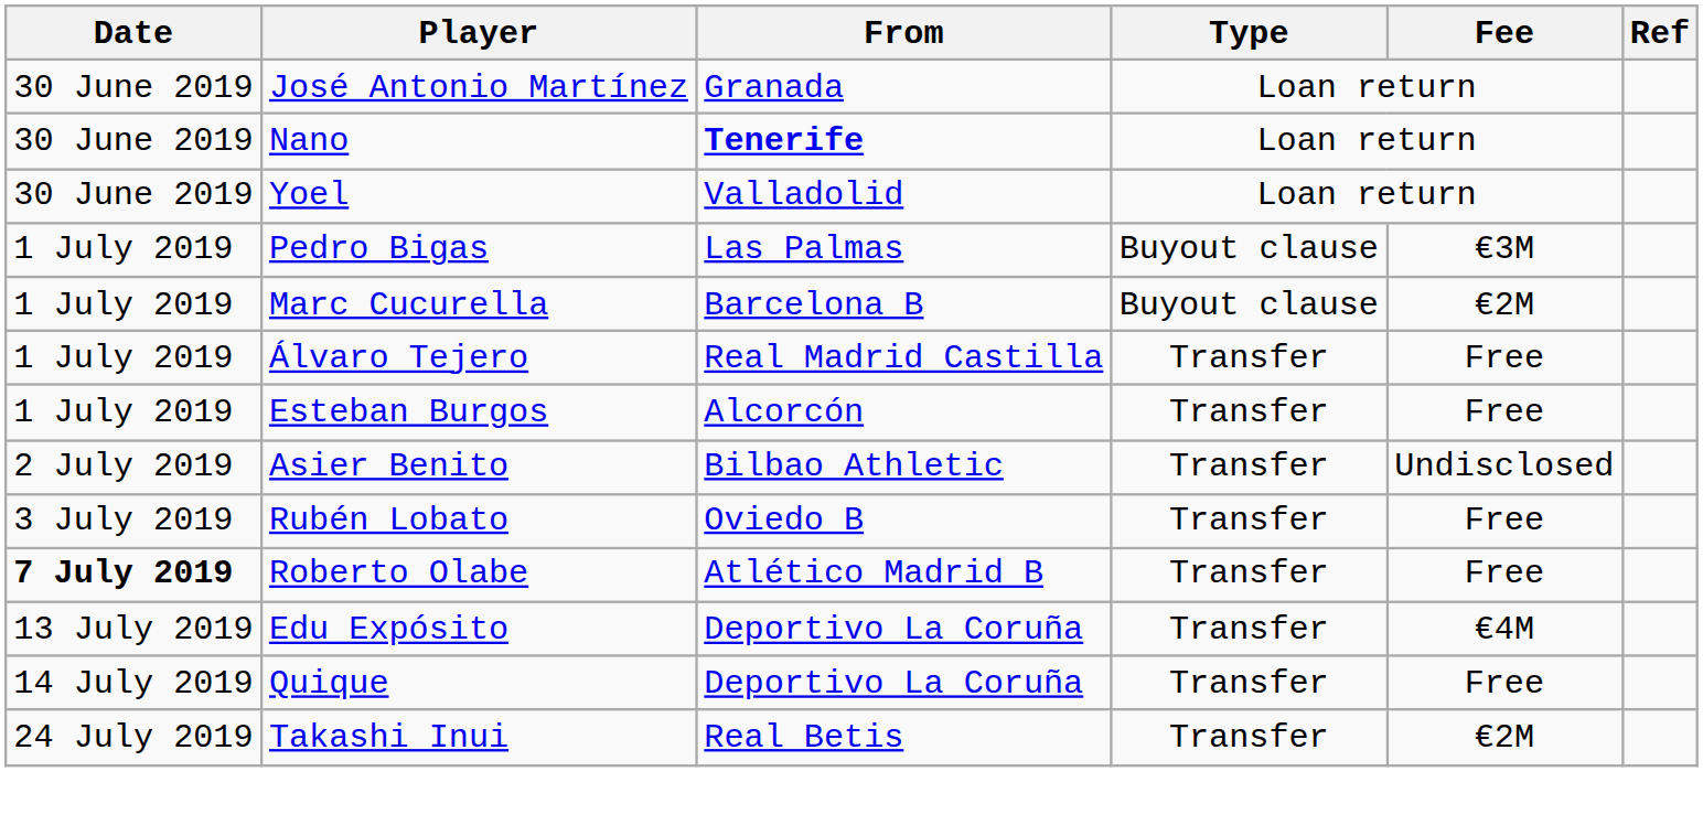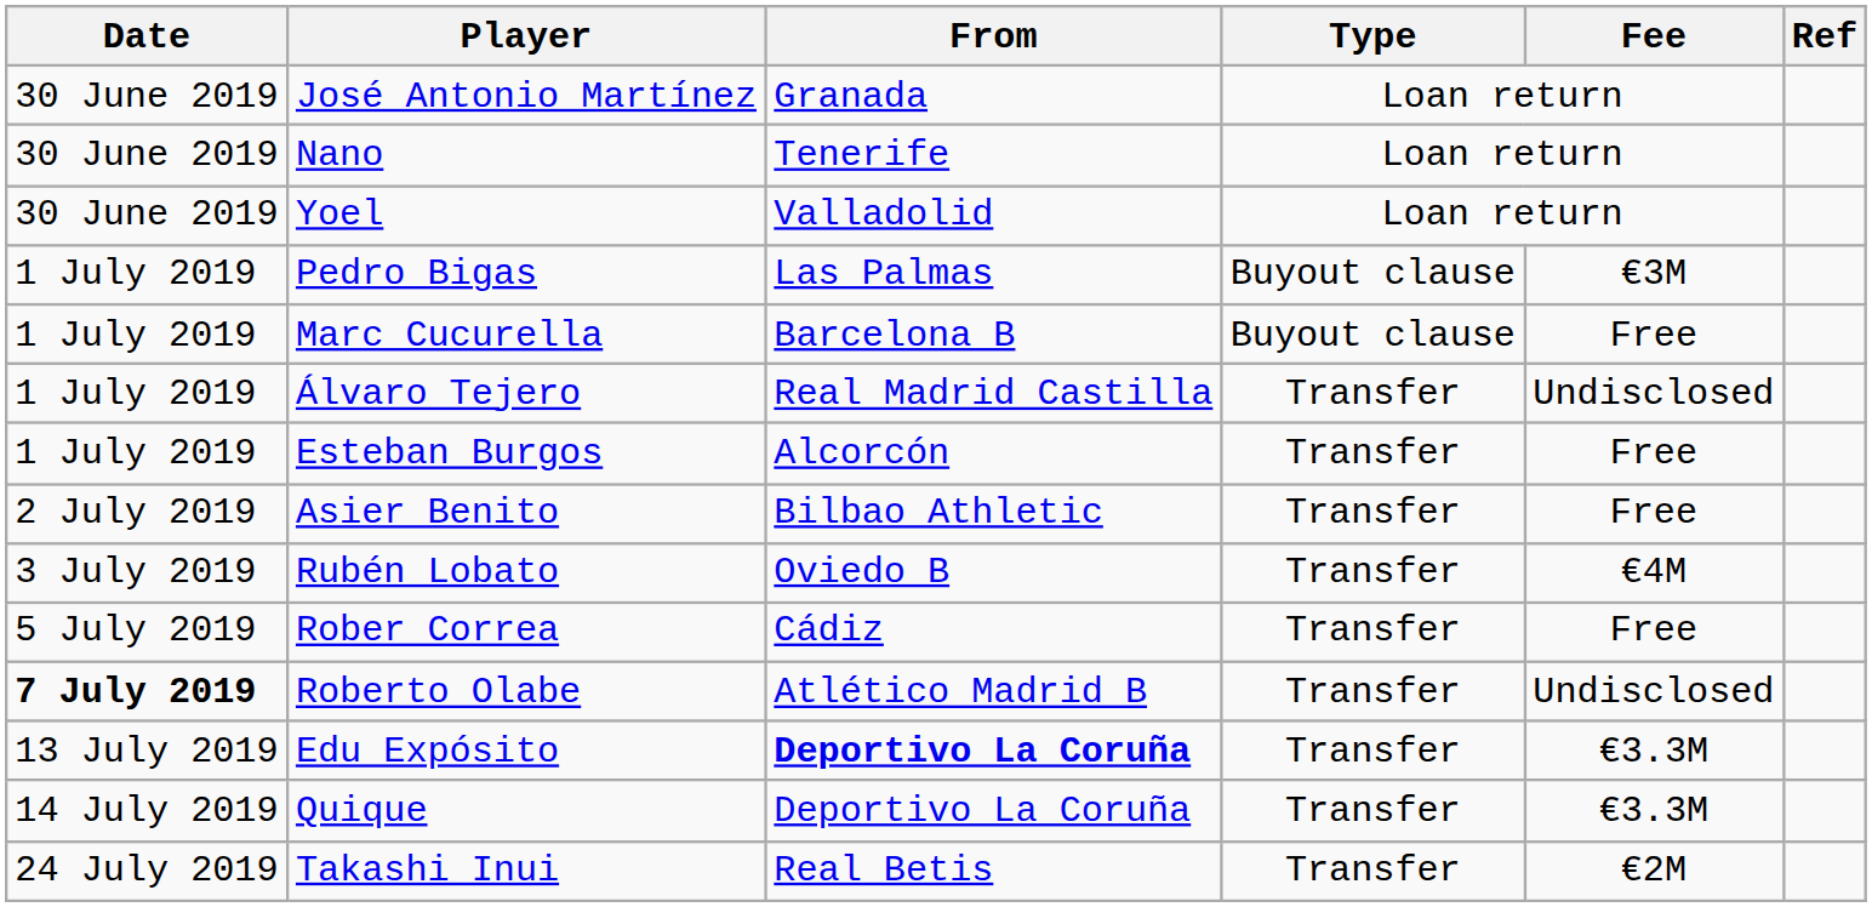Nano | From: bold -> normal
Marc Cucurella | Fee: €2M -> Free
Álvaro Tejero | Fee: Free -> Undisclosed
Asier Benito | Fee: Undisclosed -> Free
Rubén Lobato | Fee: Free -> €4M
+ row: 5 July 2019 | Rober Correa | Cádiz | Transfer | Free
Roberto Olabe | Fee: Free -> Undisclosed
Edu Expósito | From: normal -> bold
Edu Expósito | Fee: €4M -> €3.3M
Quique | Fee: Free -> €3.3M
